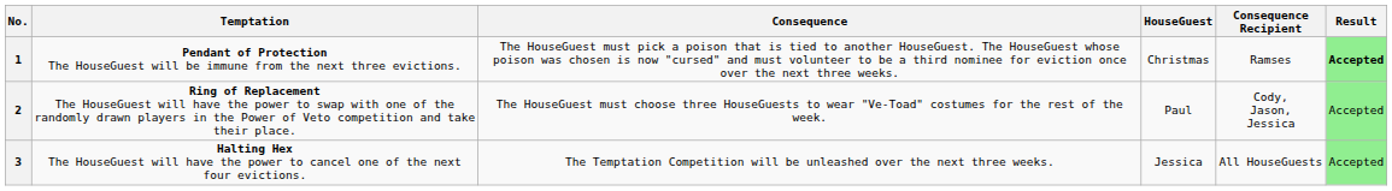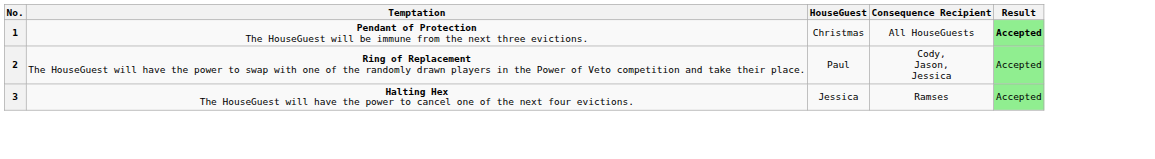- column: Consequence | The HouseGuest must pick a poison that is tied to another HouseGuest. The HouseGuest whose poison was chosen is now "cursed" and must volunteer to be a third nominee for eviction once over the next three weeks. | The HouseGuest must choose three HouseGuests to wear "Ve-Toad" costumes for the rest of the week. | The Temptation Competition will be unleashed over the next three weeks.
1 | Consequence Recipient: Ramses -> All HouseGuests
3 | Consequence Recipient: All HouseGuests -> Ramses
